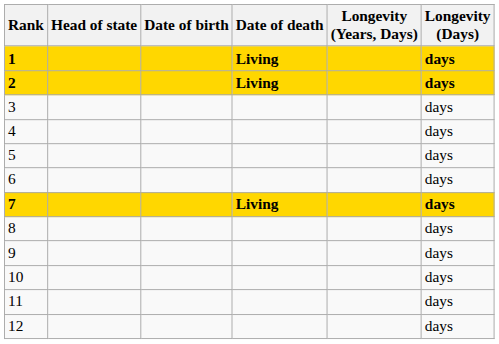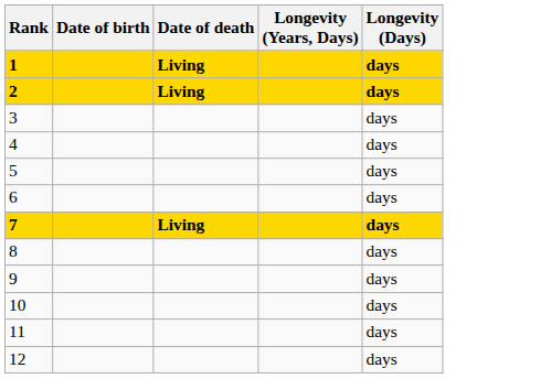- column: Head of state
